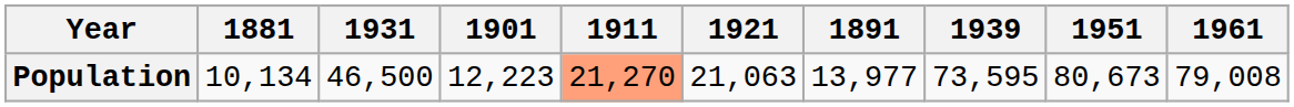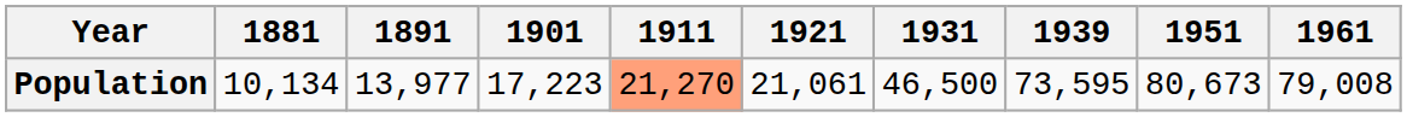columns swapped: 1891 <-> 1931
Population | 1901: 12,223 -> 17,223
Population | 1921: 21,063 -> 21,061
